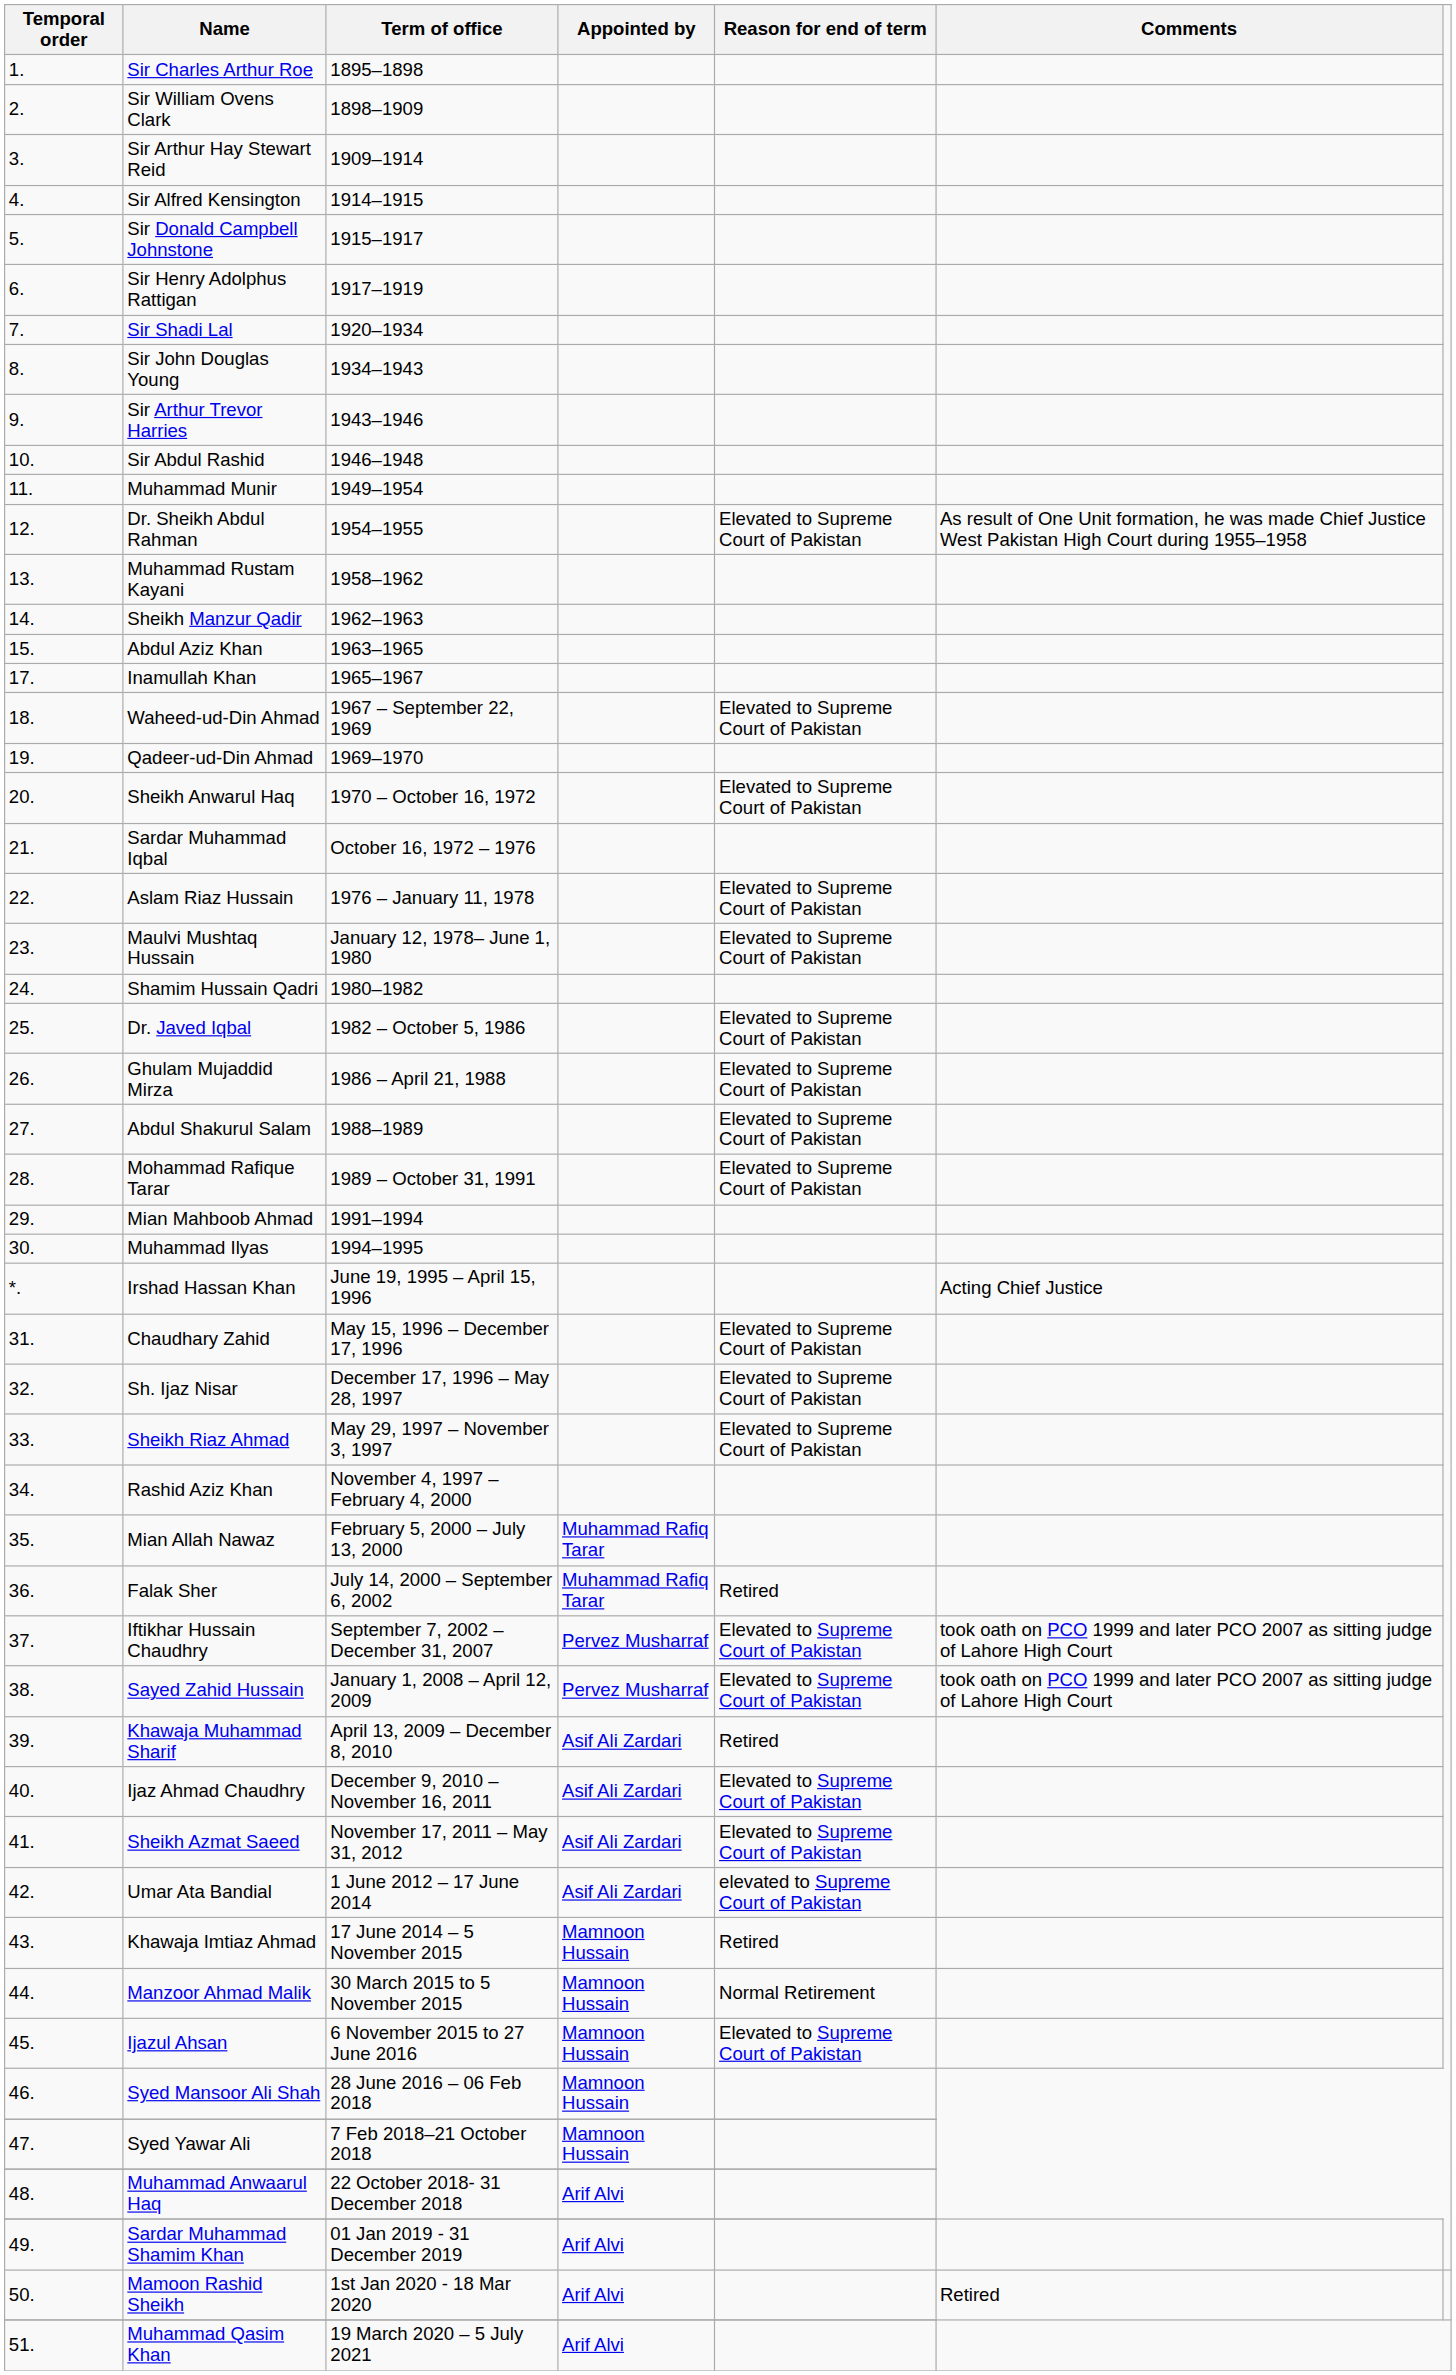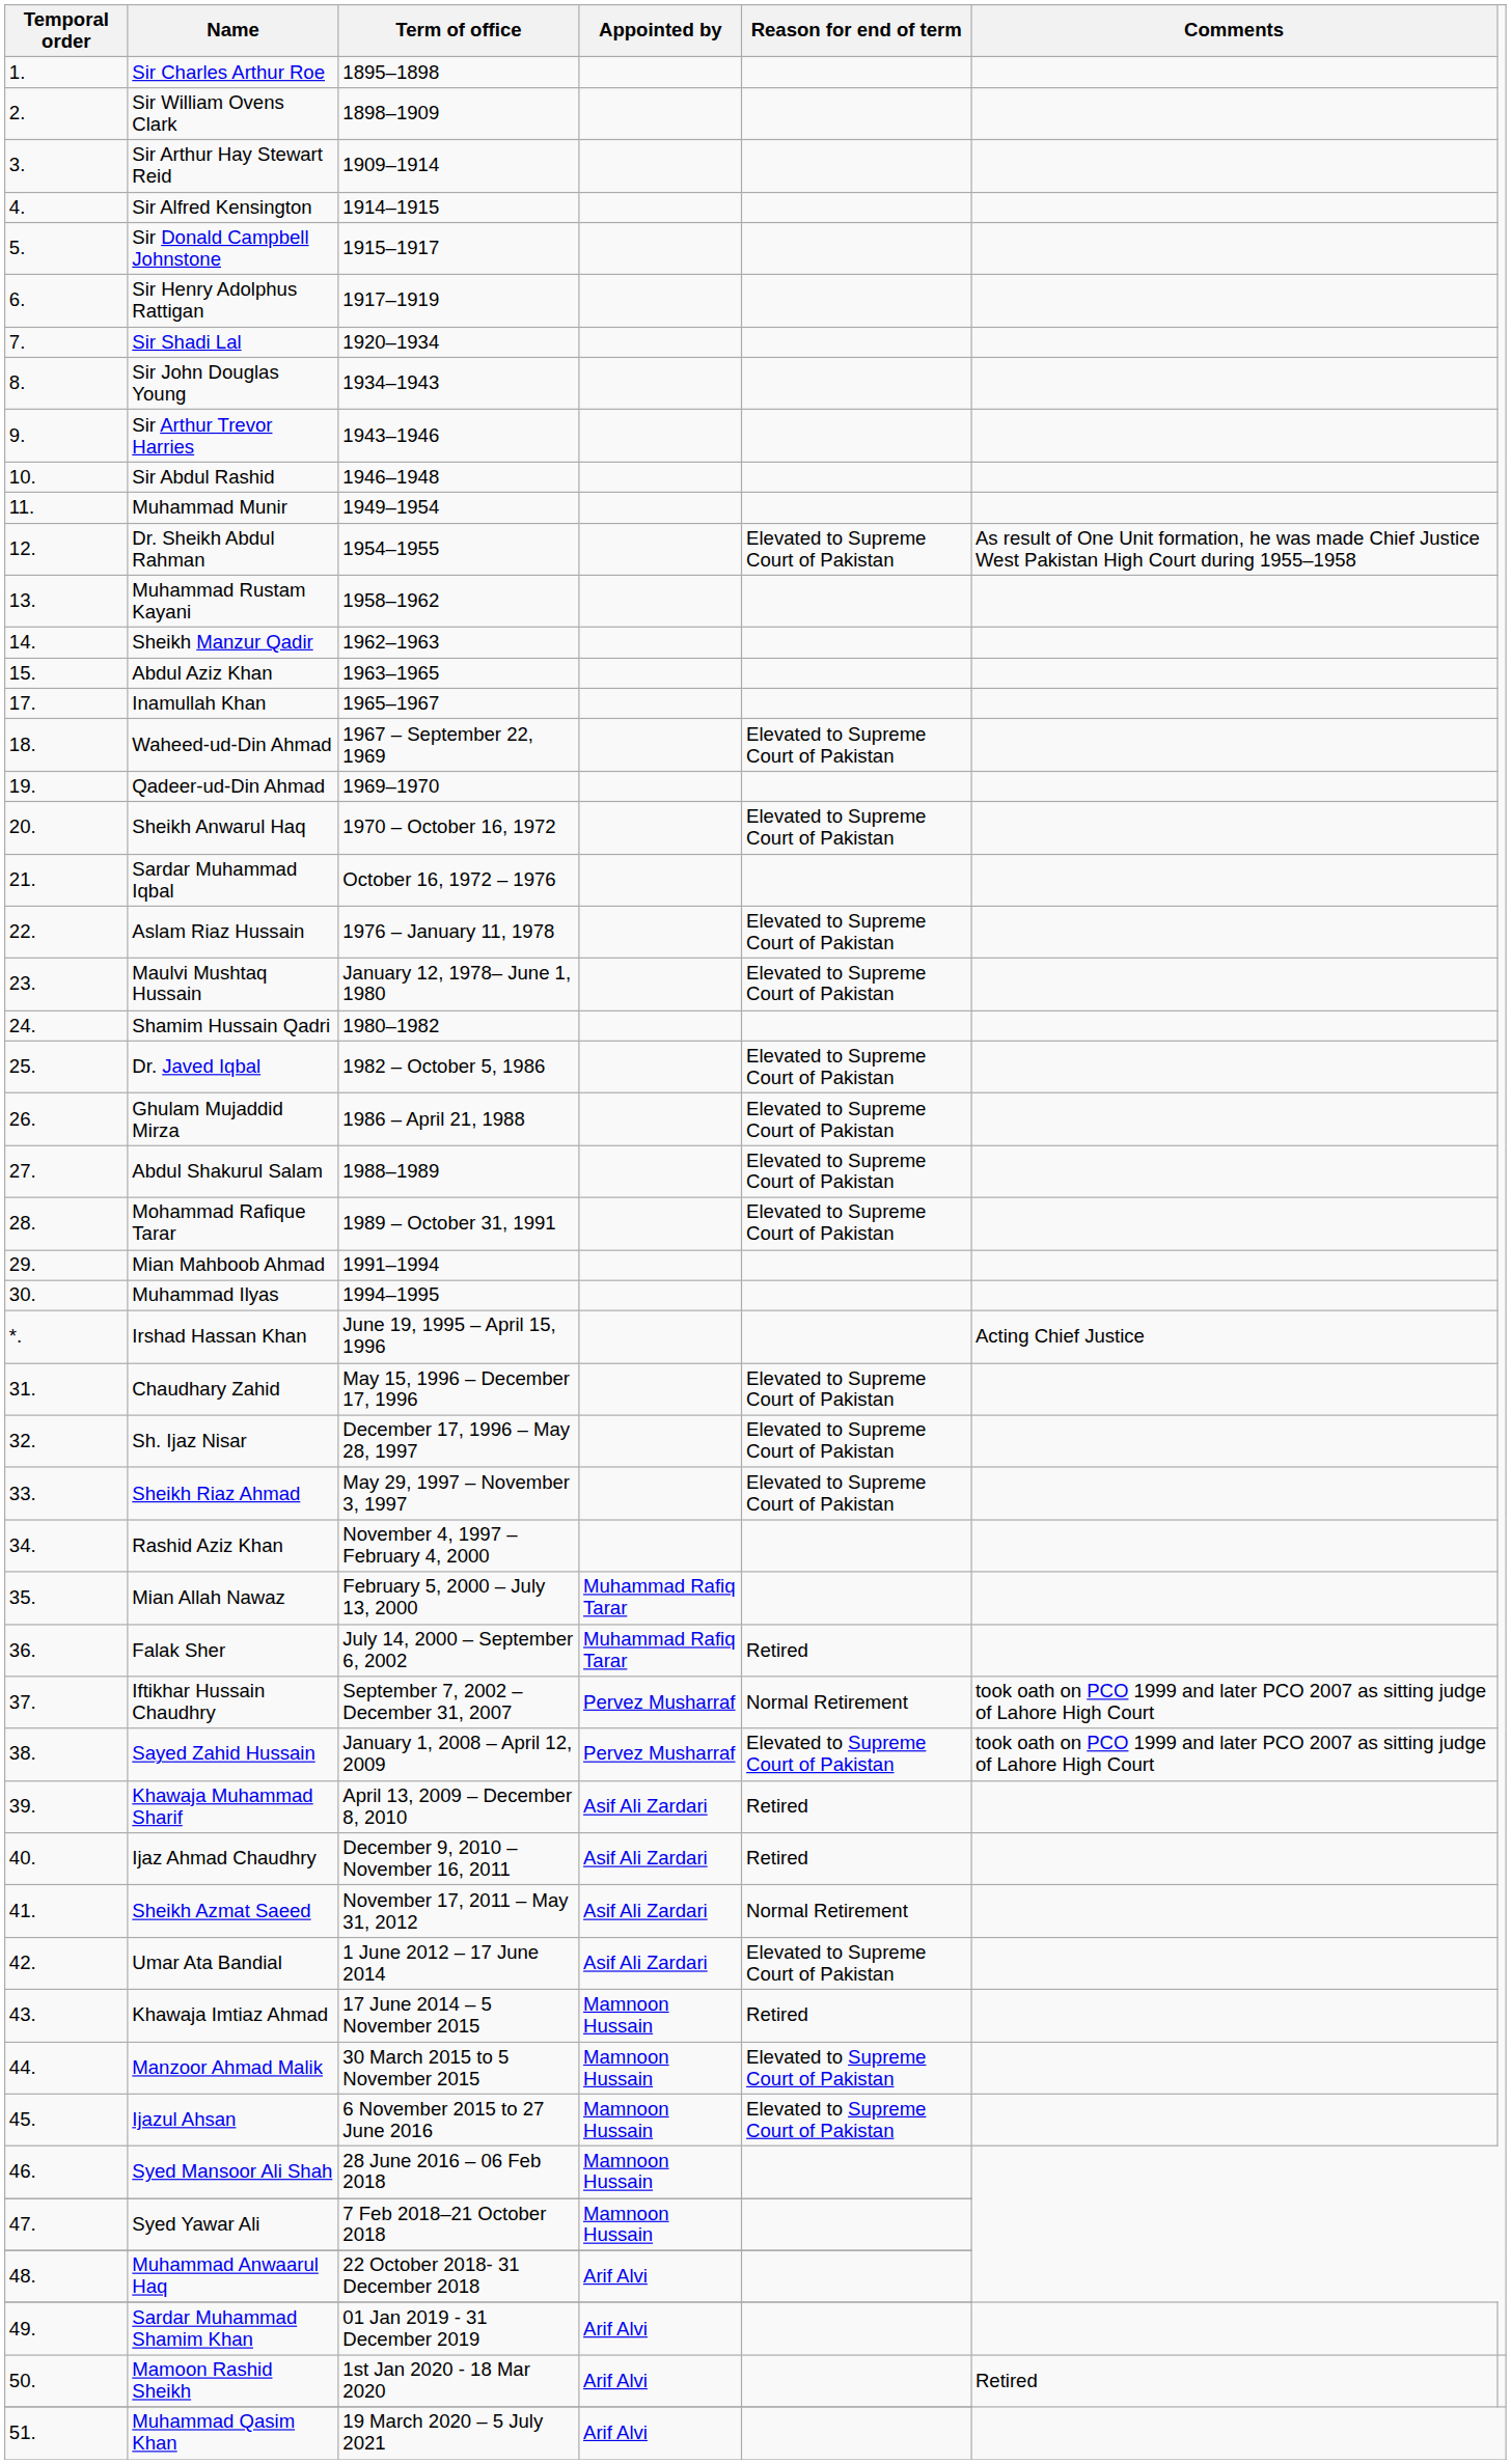Iftikhar Hussain Chaudhry | Reason for end of term: Elevated to Supreme Court of Pakistan -> Normal Retirement
Ijaz Ahmad Chaudhry | Reason for end of term: Elevated to Supreme Court of Pakistan -> Retired
Sheikh Azmat Saeed | Reason for end of term: Elevated to Supreme Court of Pakistan -> Normal Retirement
Umar Ata Bandial | Reason for end of term: elevated to Supreme Court of Pakistan -> Elevated to Supreme Court of Pakistan
Manzoor Ahmad Malik | Reason for end of term: Normal Retirement -> Elevated to Supreme Court of Pakistan
